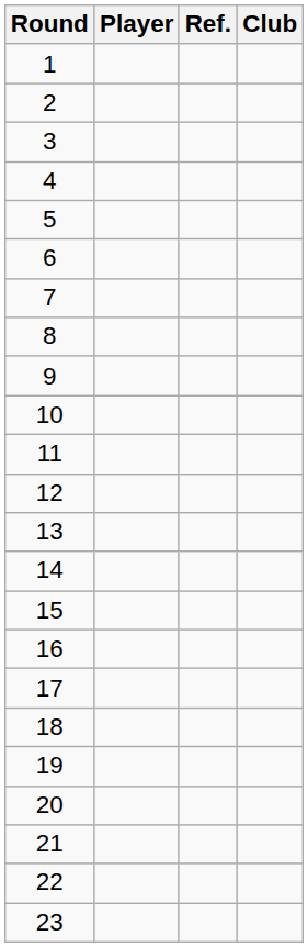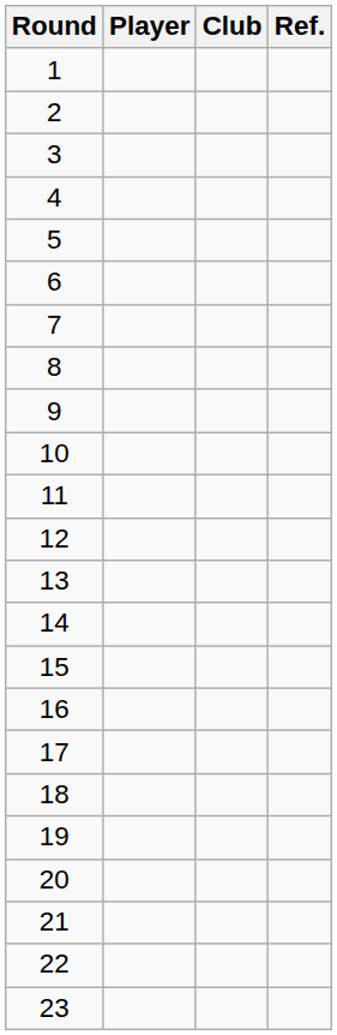columns swapped: Club <-> Ref.
